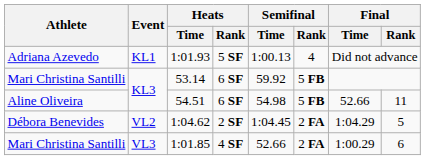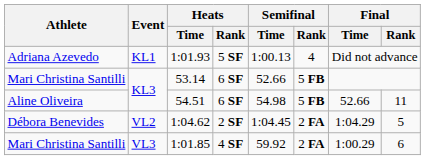53.14 | Semifinal / Time: 59.92 -> 52.66
1:01.85 | Semifinal / Time: 52.66 -> 59.92
